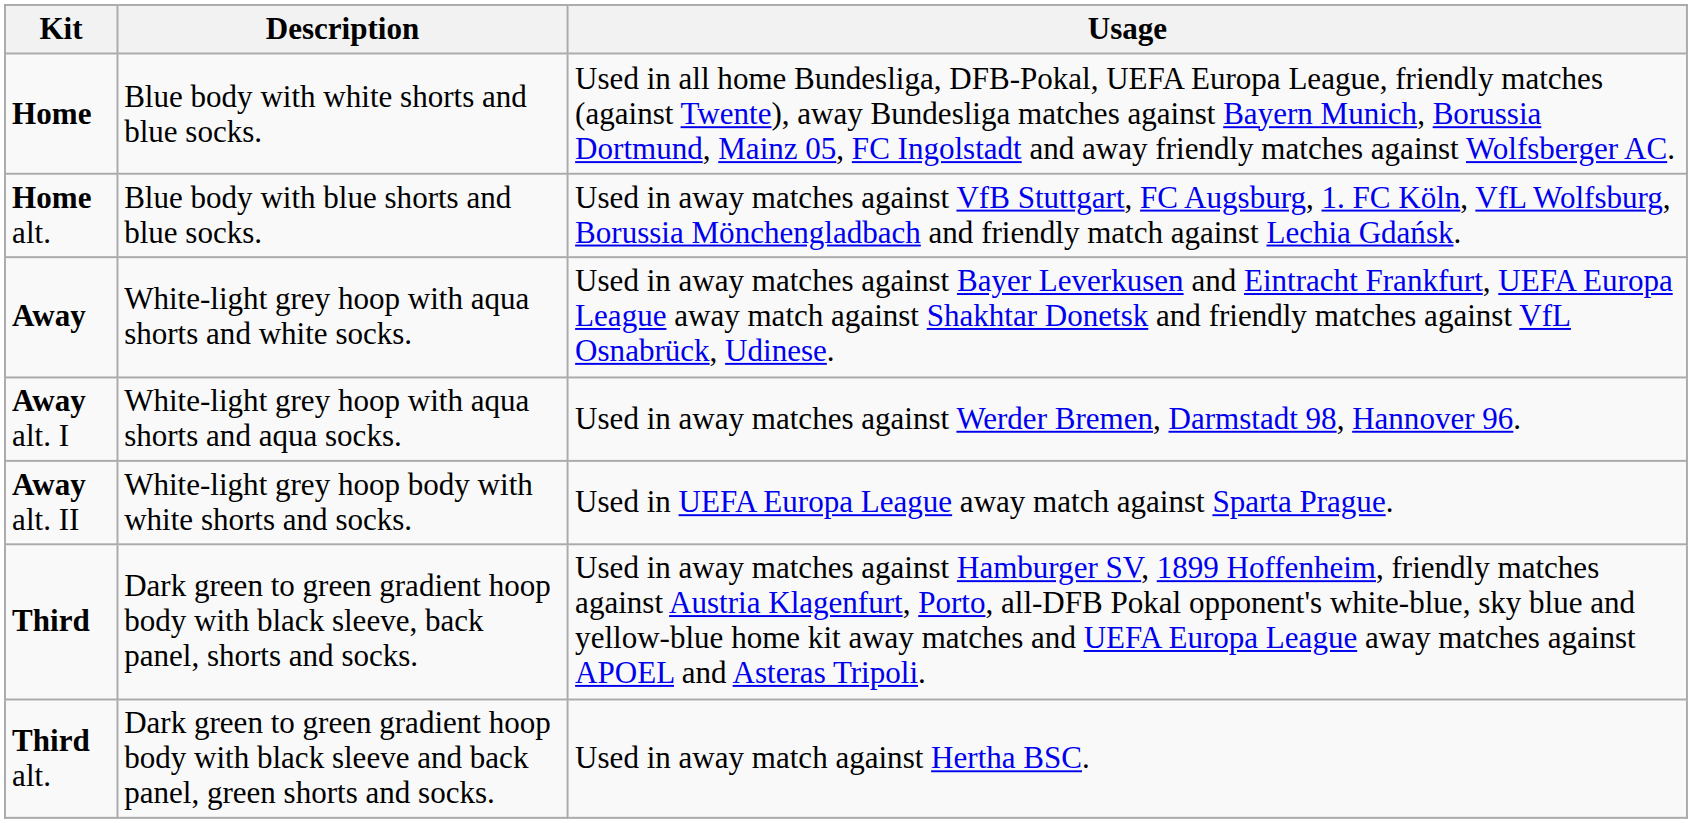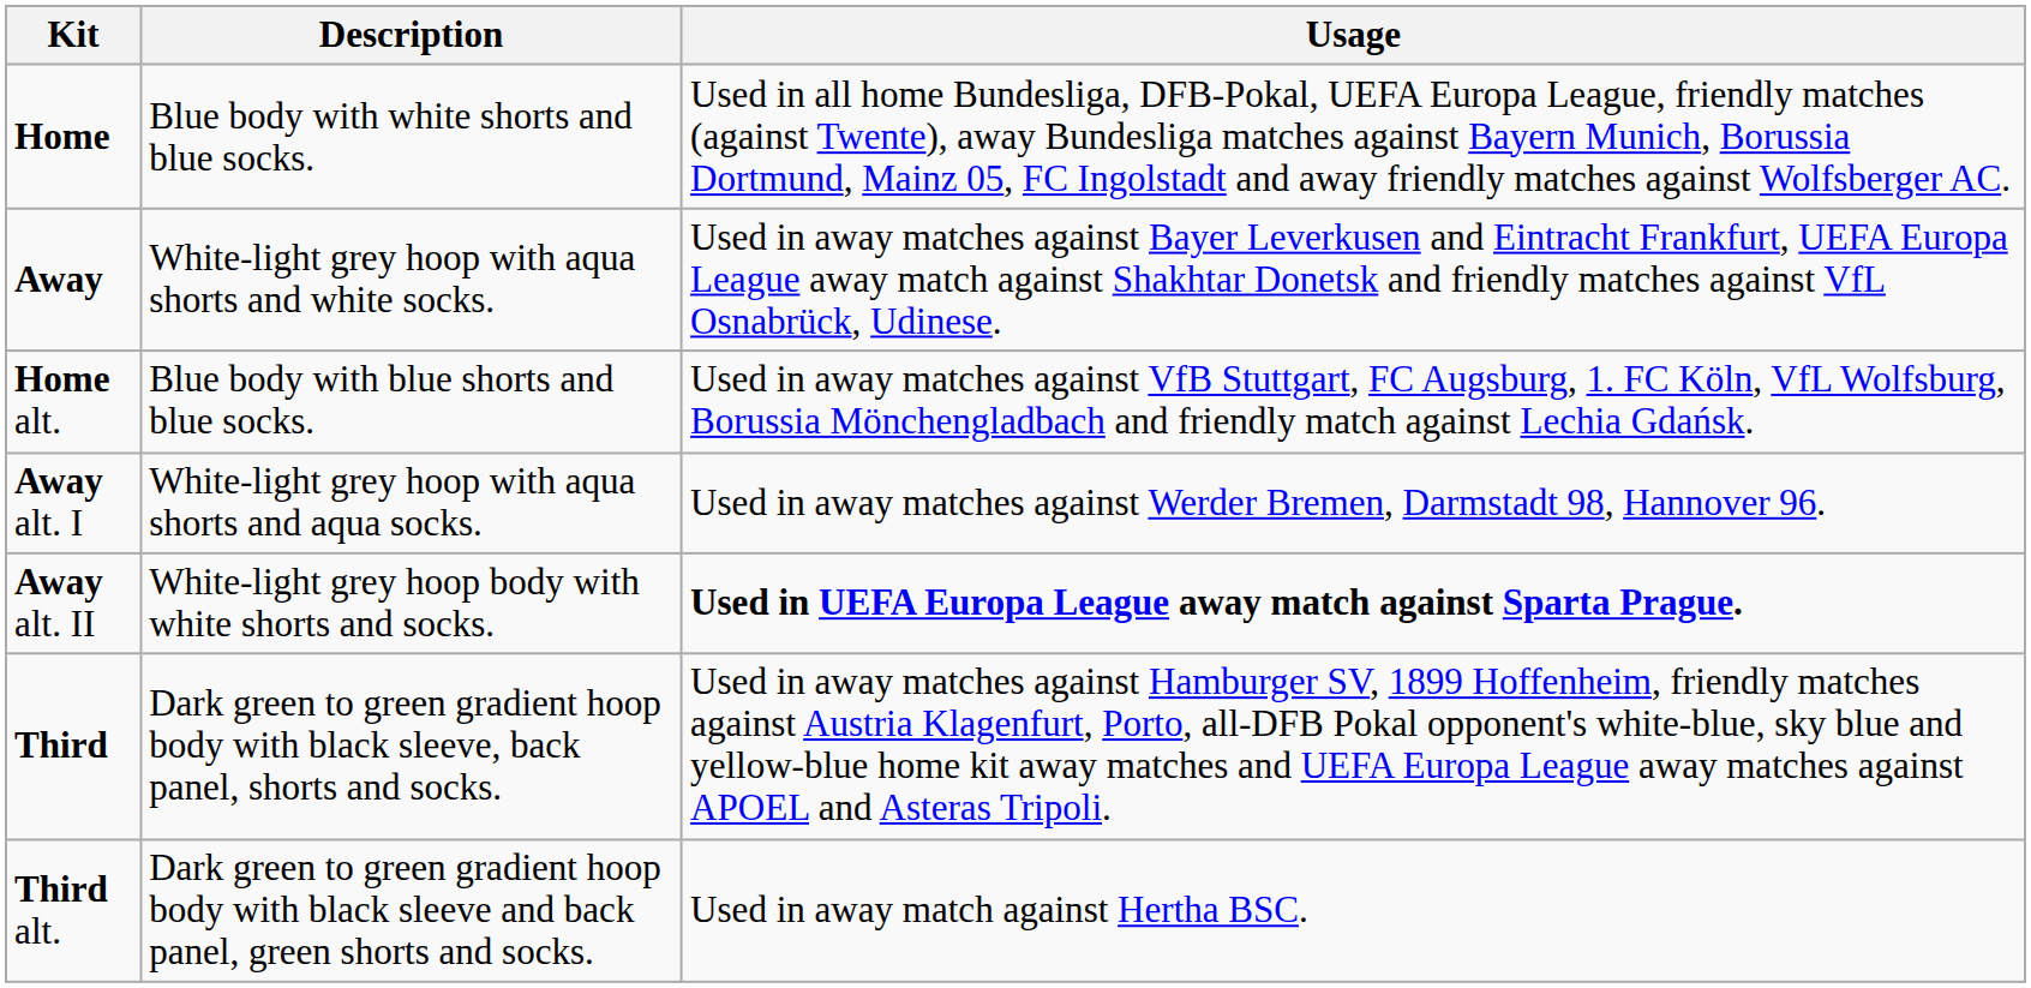rows swapped: Home alt. <-> Away
Away alt. II | Usage: normal -> bold
